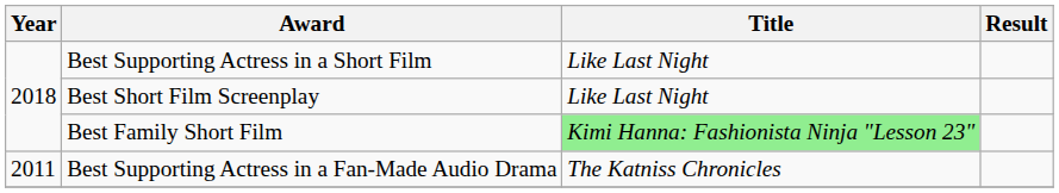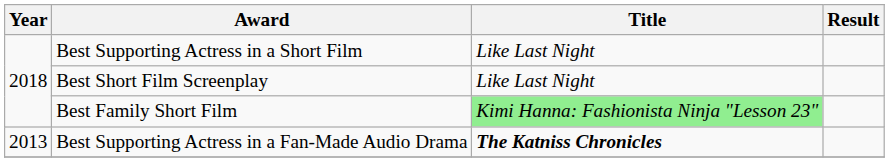Best Supporting Actress in a Fan-Made Audio Drama | Year: 2011 -> 2013
Best Supporting Actress in a Fan-Made Audio Drama | Title: normal -> bold
